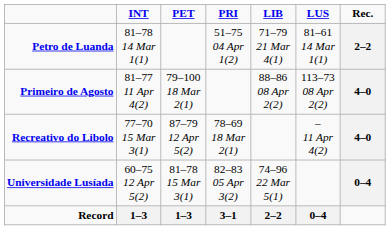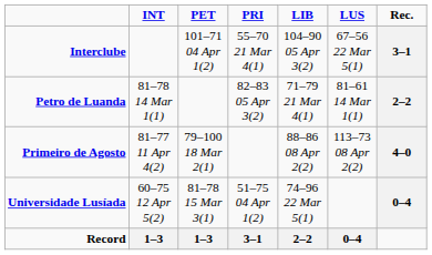+ row: Interclube | 101–71 04 Apr 1(2) | 55–70 21 Mar 4(1) | 104–90 05 Apr 3(2) | 67–56 22 Mar 5(1) | 3–1
Petro de Luanda | PRI: 51–75 04 Apr 1(2) -> 82–83 05 Apr 3(2)
- row: Recreativo do Libolo | 77–70 15 Mar 3(1) | 87–79 12 Apr 5(2) | 78–69 18 Mar 2(1) | – 11 Apr 4(2) | 4–0
Universidade Lusíada | PRI: 82–83 05 Apr 3(2) -> 51–75 04 Apr 1(2)
